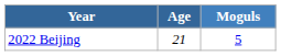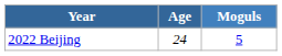2022 Beijing | Age: 21 -> 24
